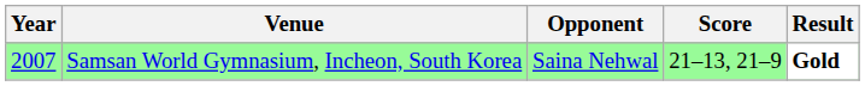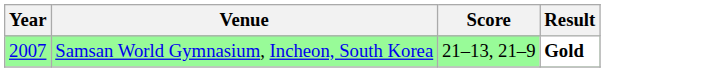- column: Opponent | Saina Nehwal
